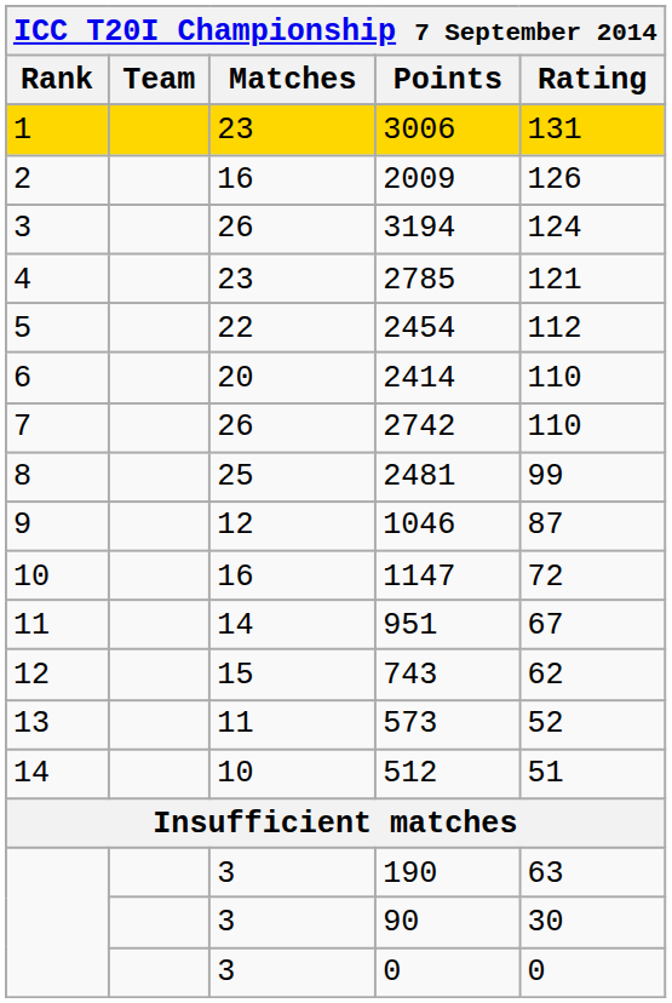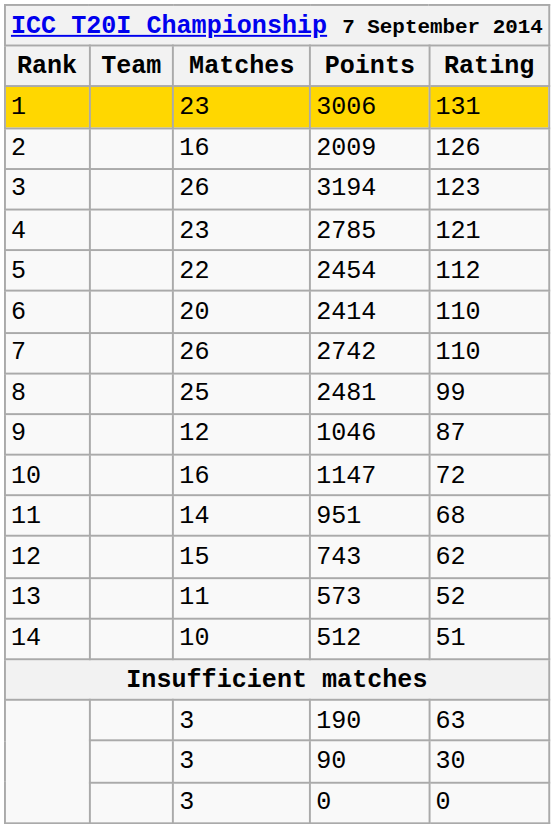3194 | Rating: 124 -> 123
951 | Rating: 67 -> 68
